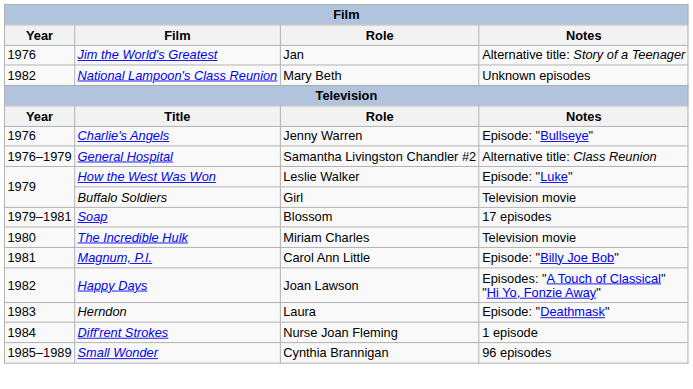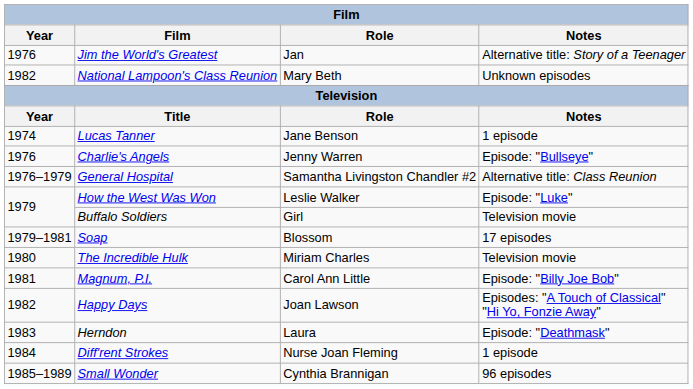+ row: 1974 | Lucas Tanner | Jane Benson | 1 episode
